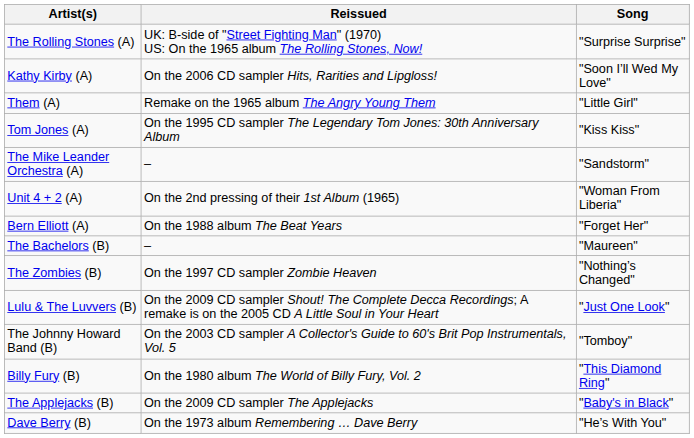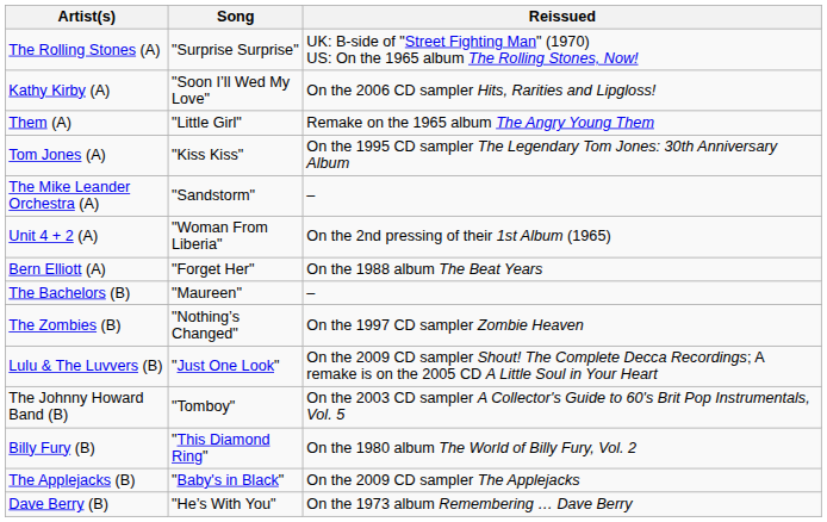columns swapped: Song <-> Reissued
